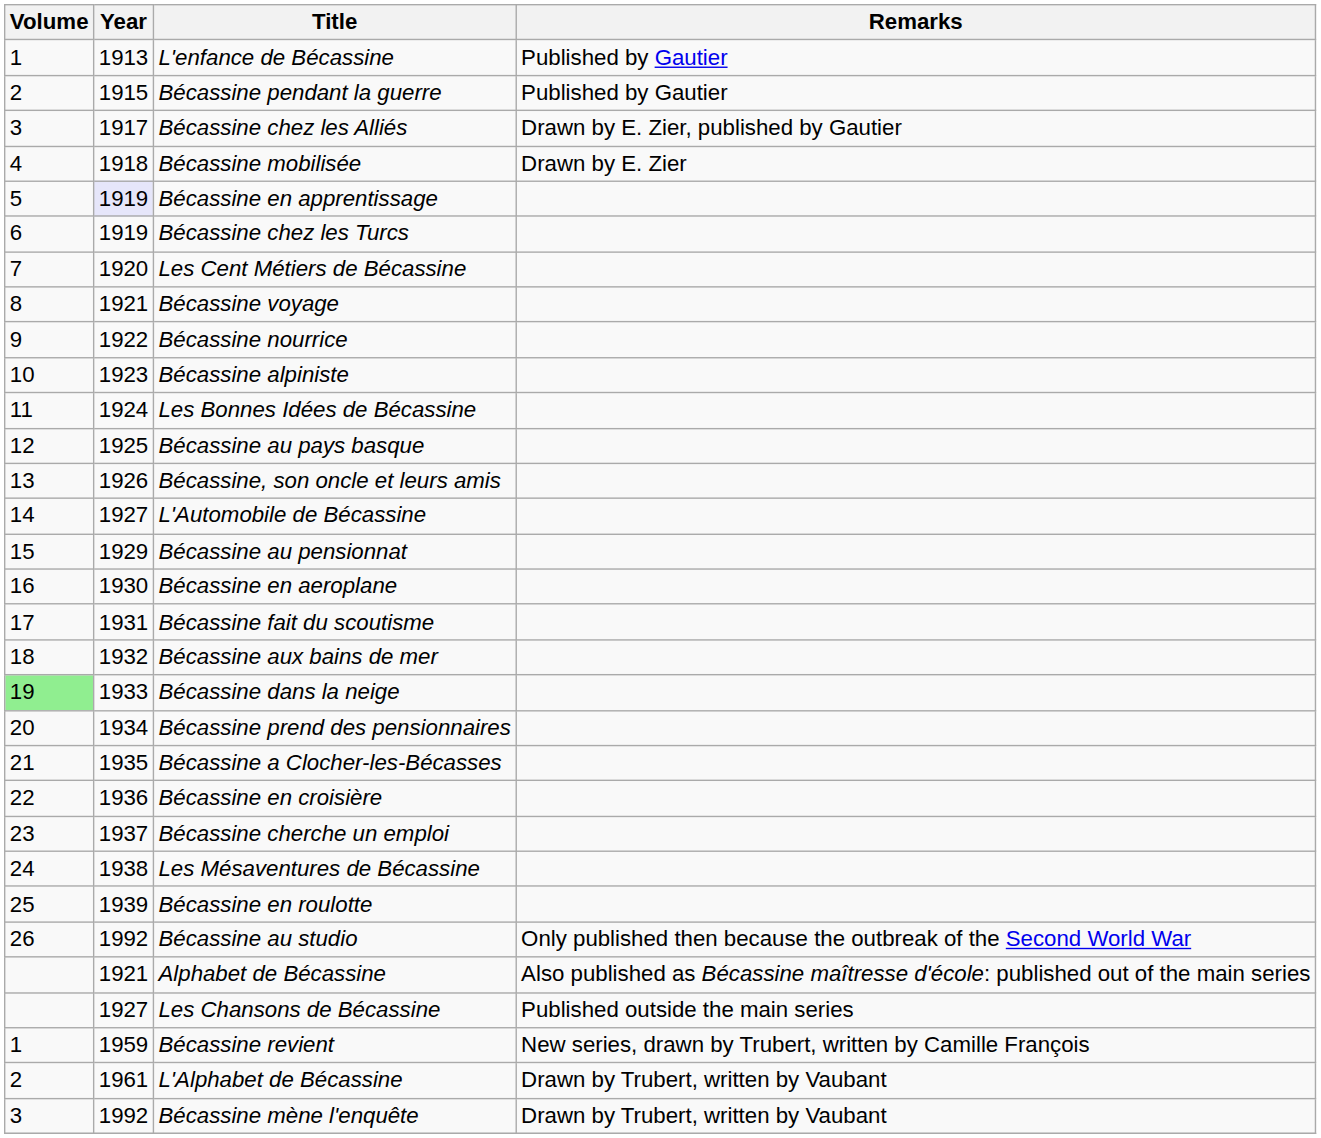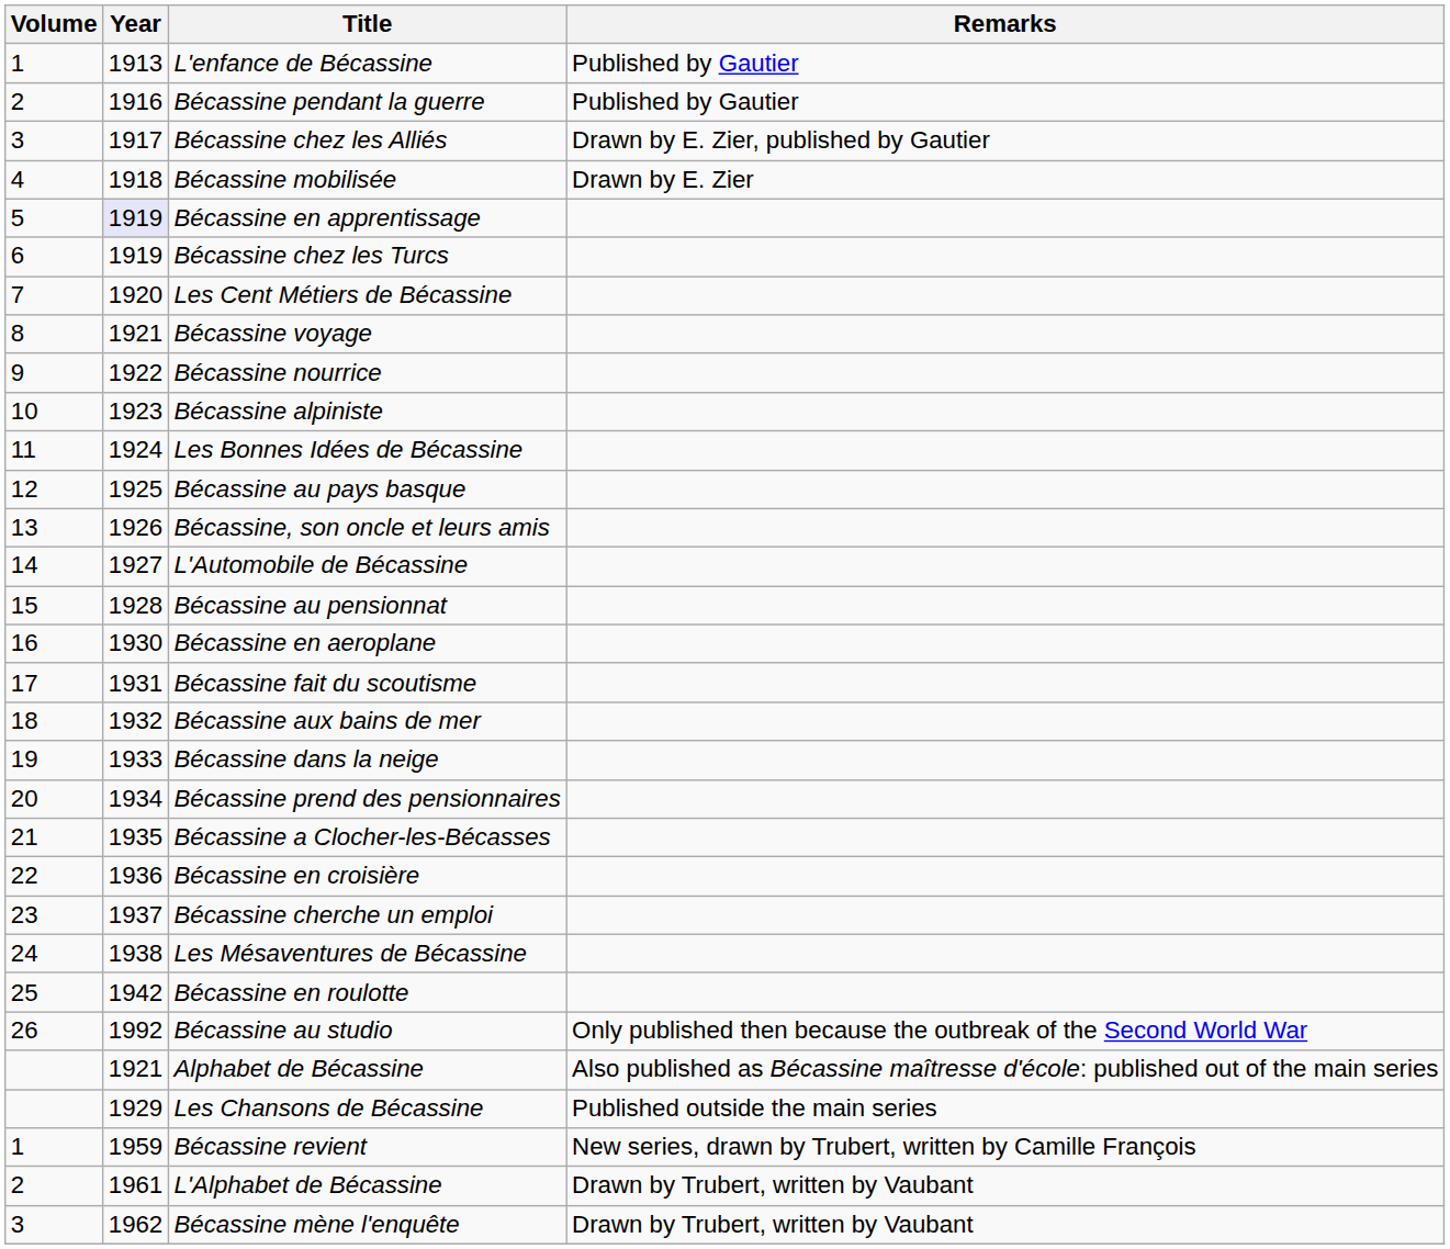Bécassine pendant la guerre | Year: 1915 -> 1916
Bécassine au pensionnat | Year: 1929 -> 1928
Bécassine dans la neige | Volume: lightgreen background -> no background
Bécassine en roulotte | Year: 1939 -> 1942
Les Chansons de Bécassine | Year: 1927 -> 1929
Bécassine mène l'enquête | Year: 1992 -> 1962
